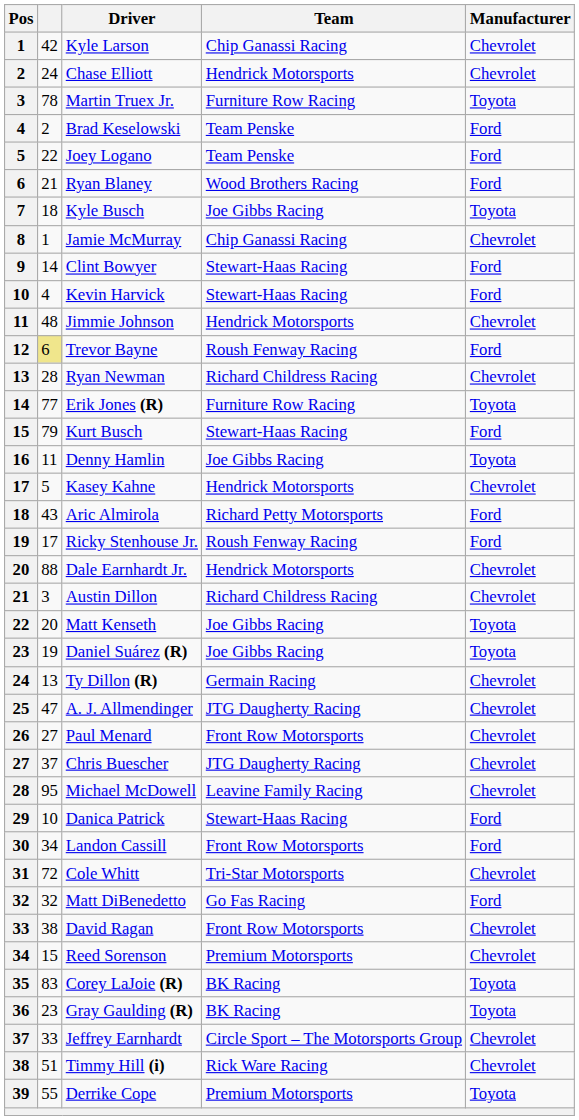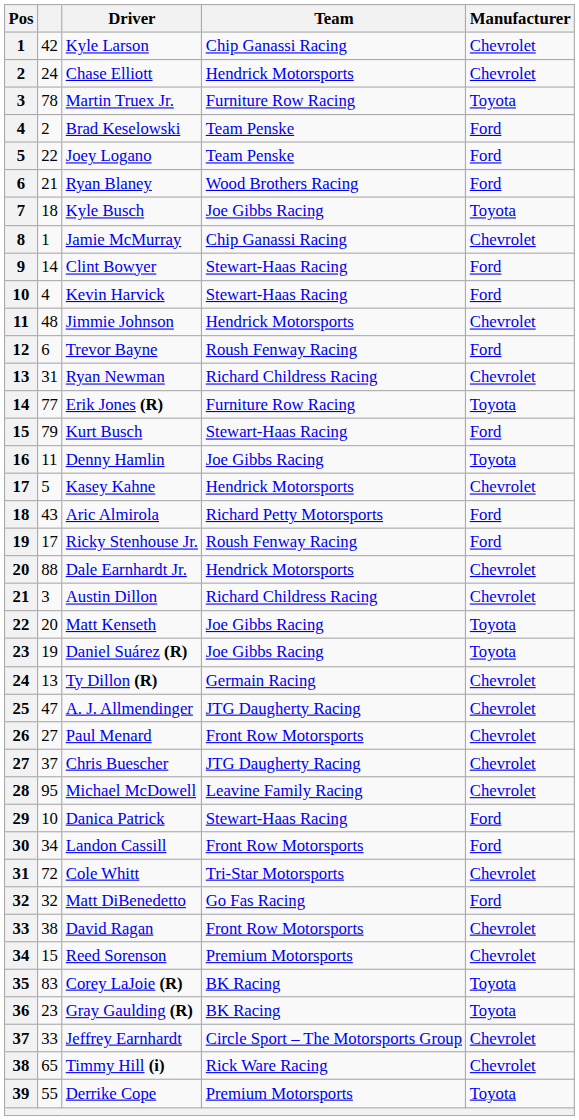Trevor Bayne | column 2: khaki background -> no background
Ryan Newman | column 2: 28 -> 31
Timmy Hill (i) | column 2: 51 -> 65
